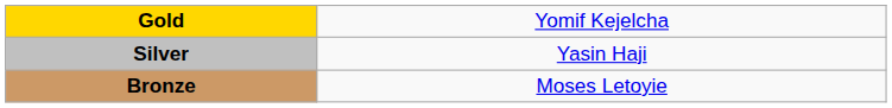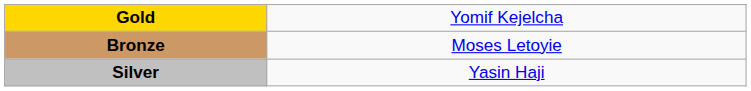rows swapped: Silver <-> Bronze
